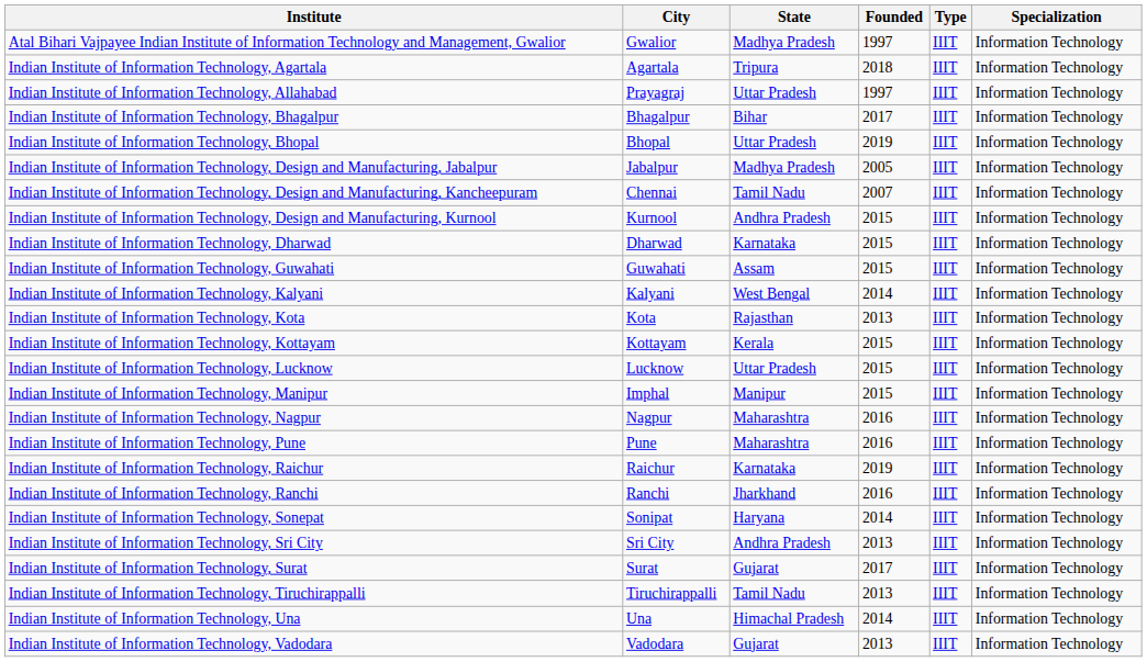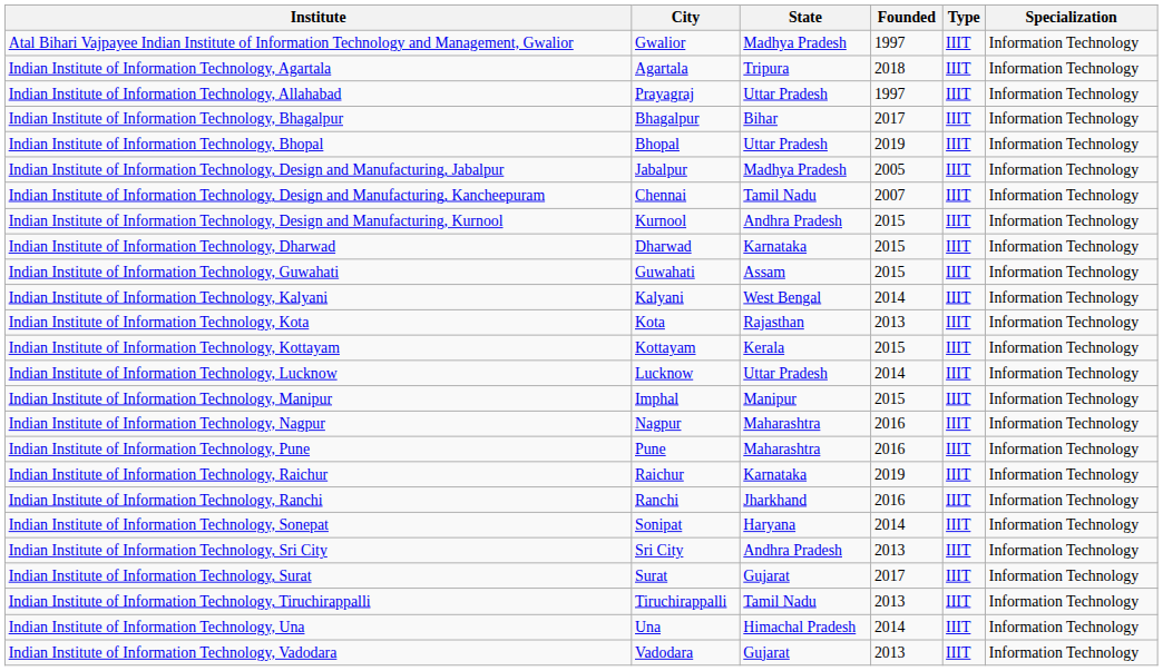Indian Institute of Information Technology, Lucknow | Founded: 2015 -> 2014
